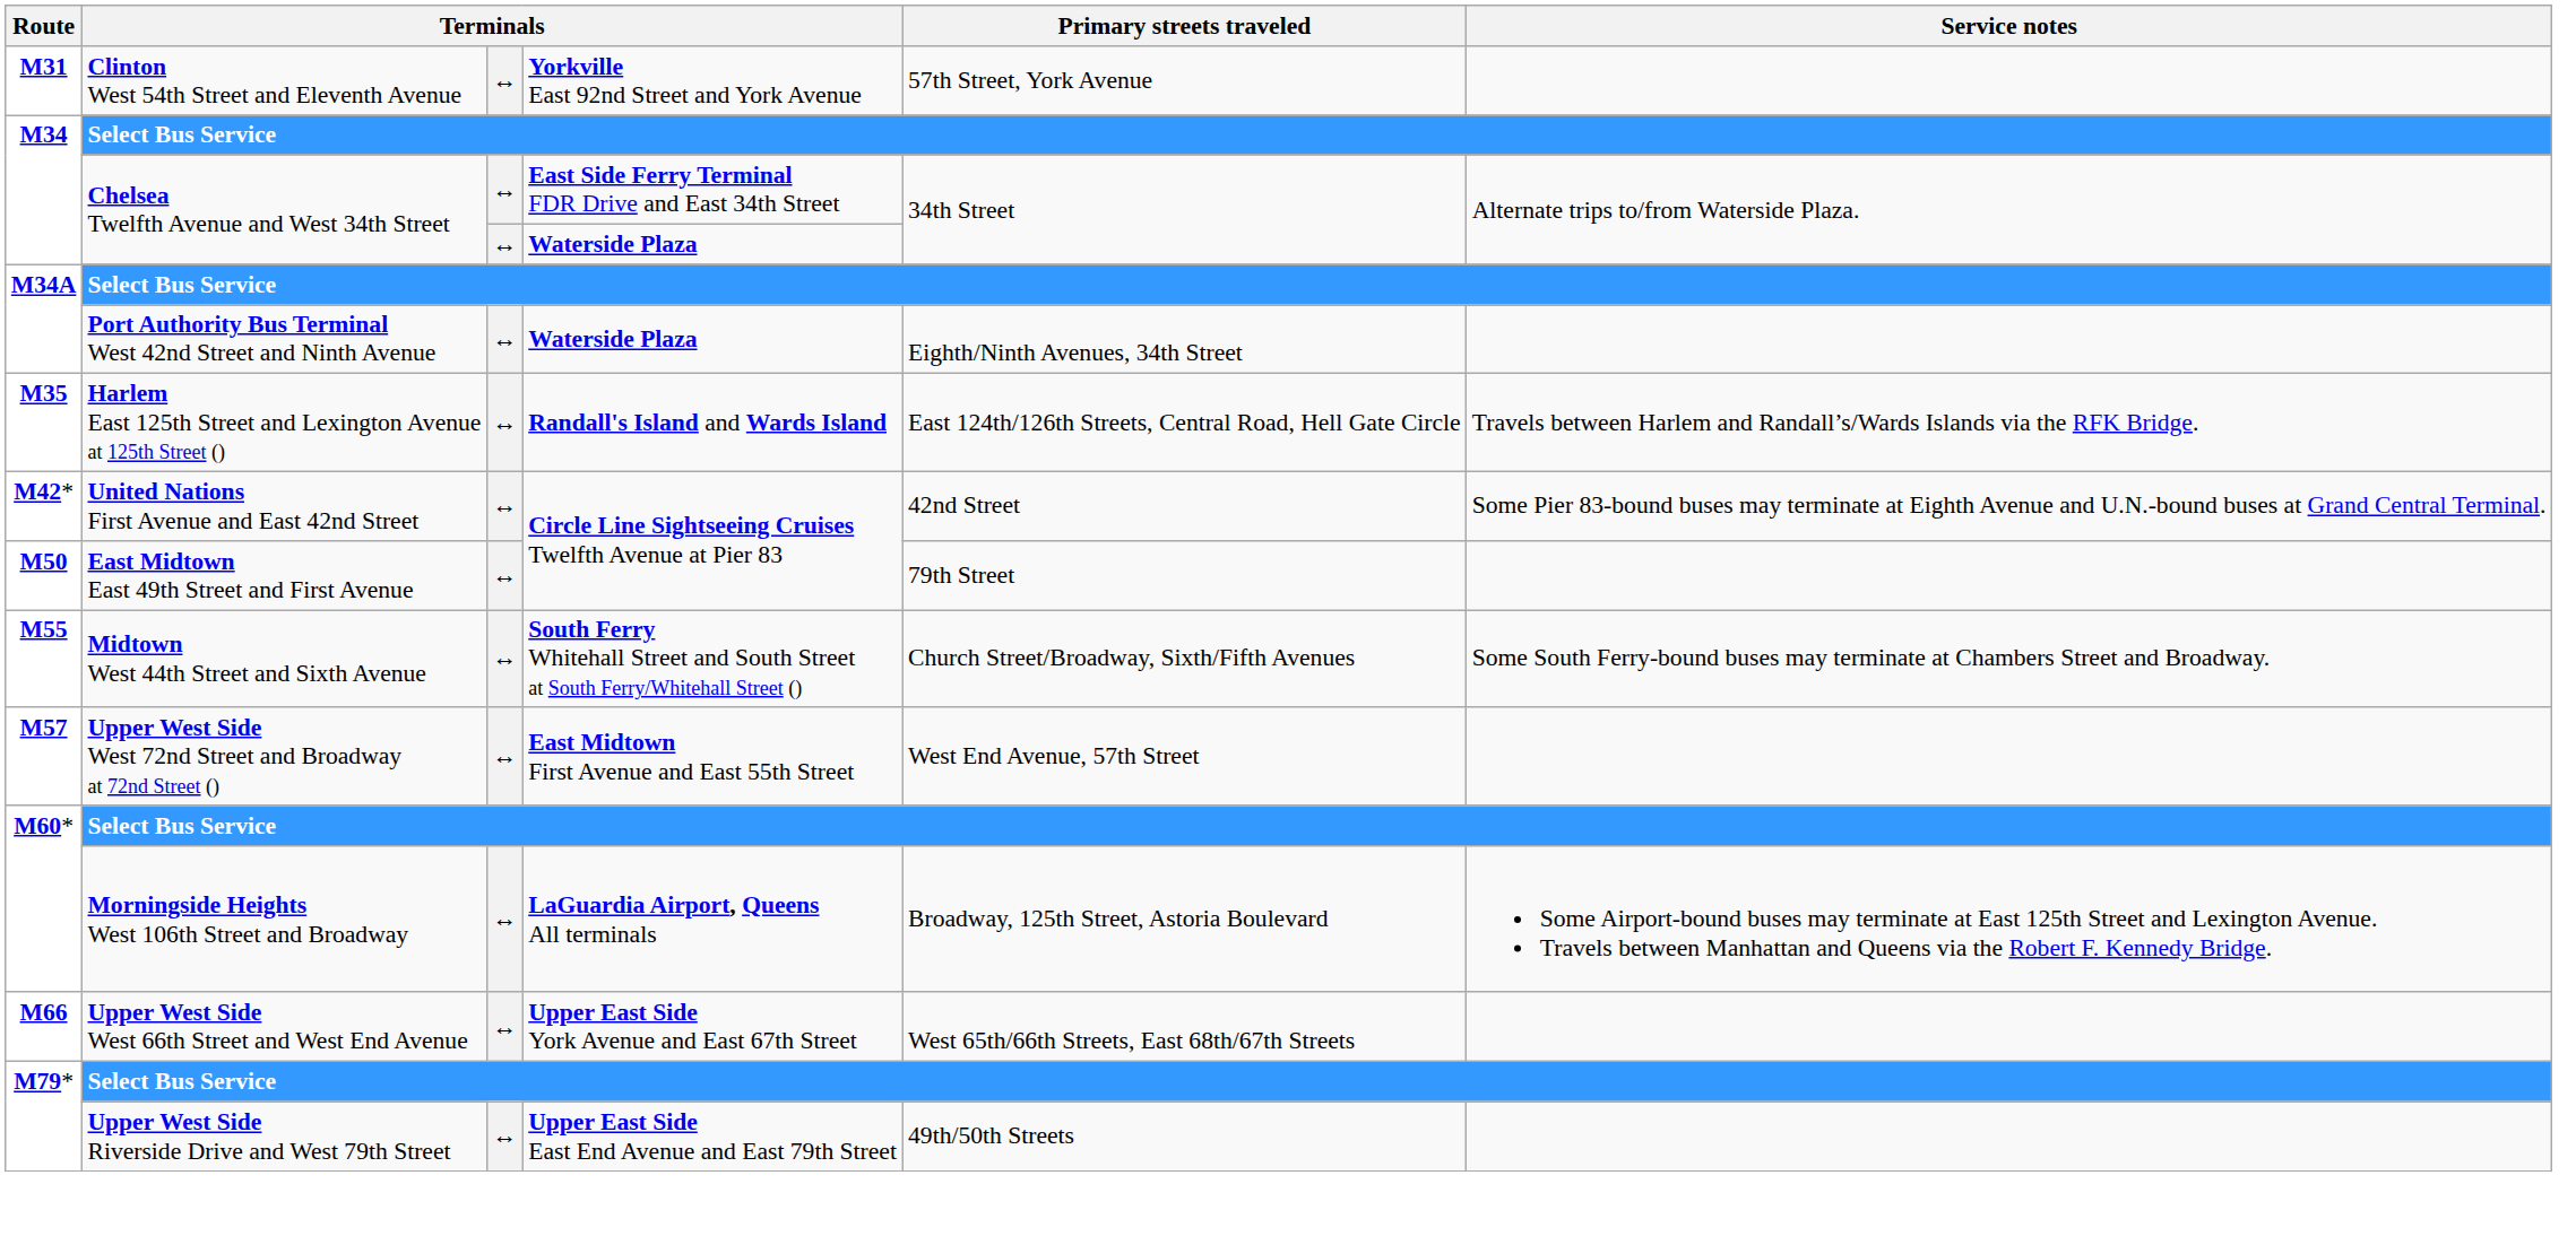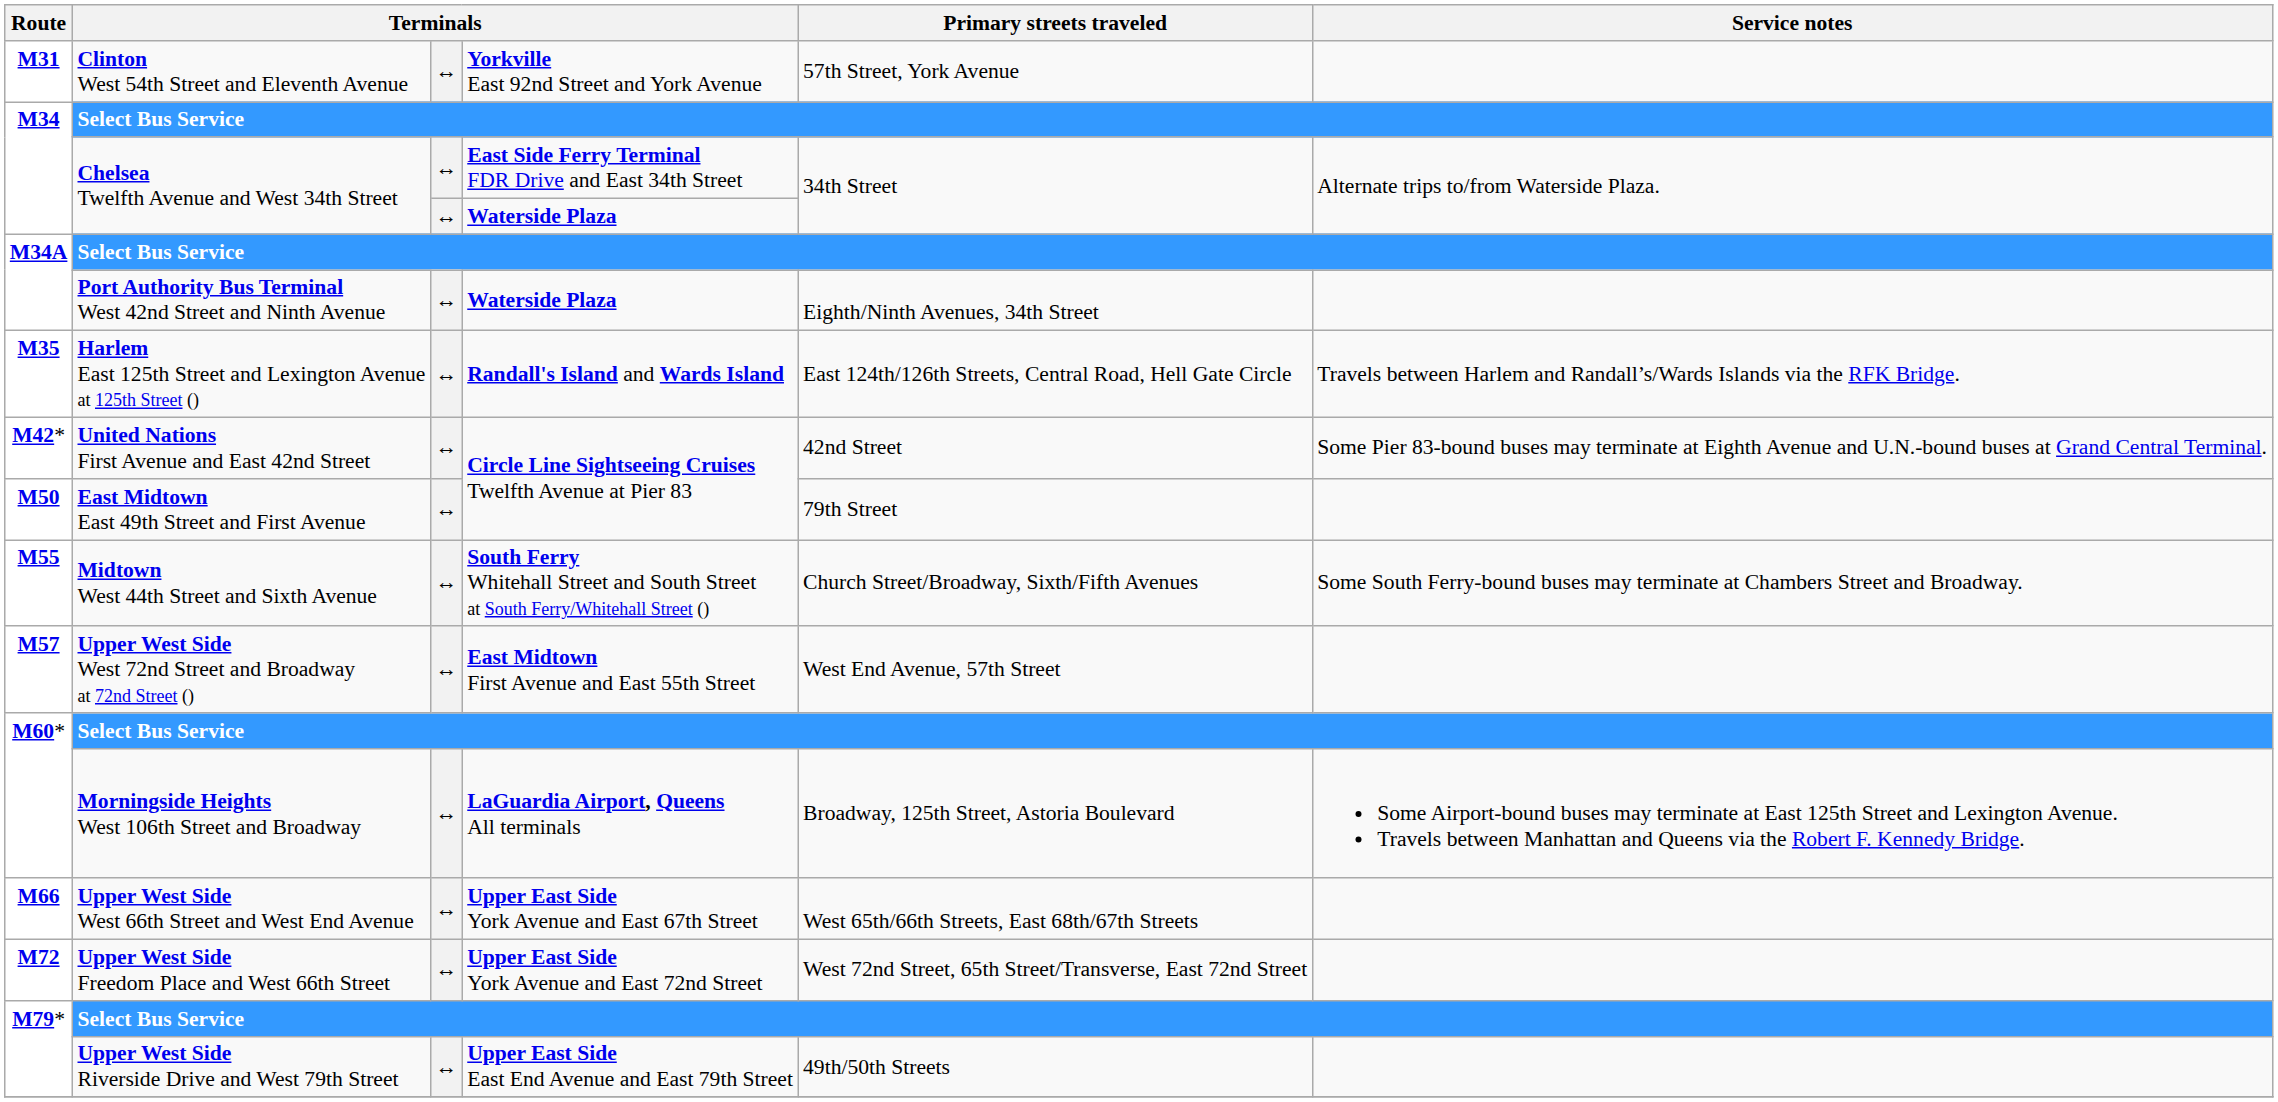+ row: M72 | Upper West Side Freedom Place and West 66th Street | ↔ | Upper East Side York Avenue and East 72nd Street | West 72nd Street, 65th Street/Transverse, East 72nd Street
